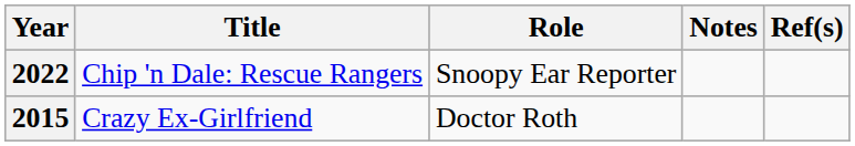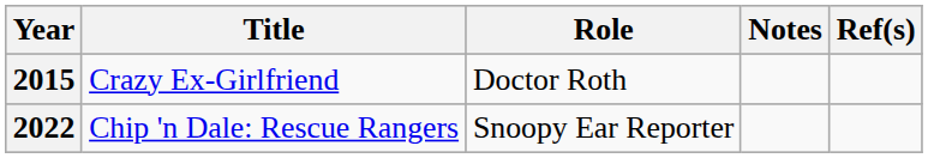rows swapped: 2022 <-> 2015
